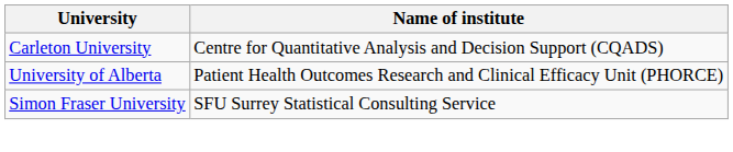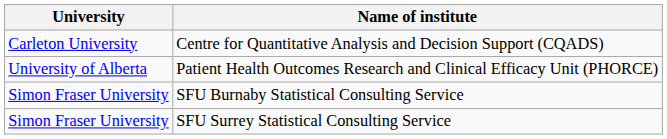+ row: Simon Fraser University | SFU Burnaby Statistical Consulting Service
